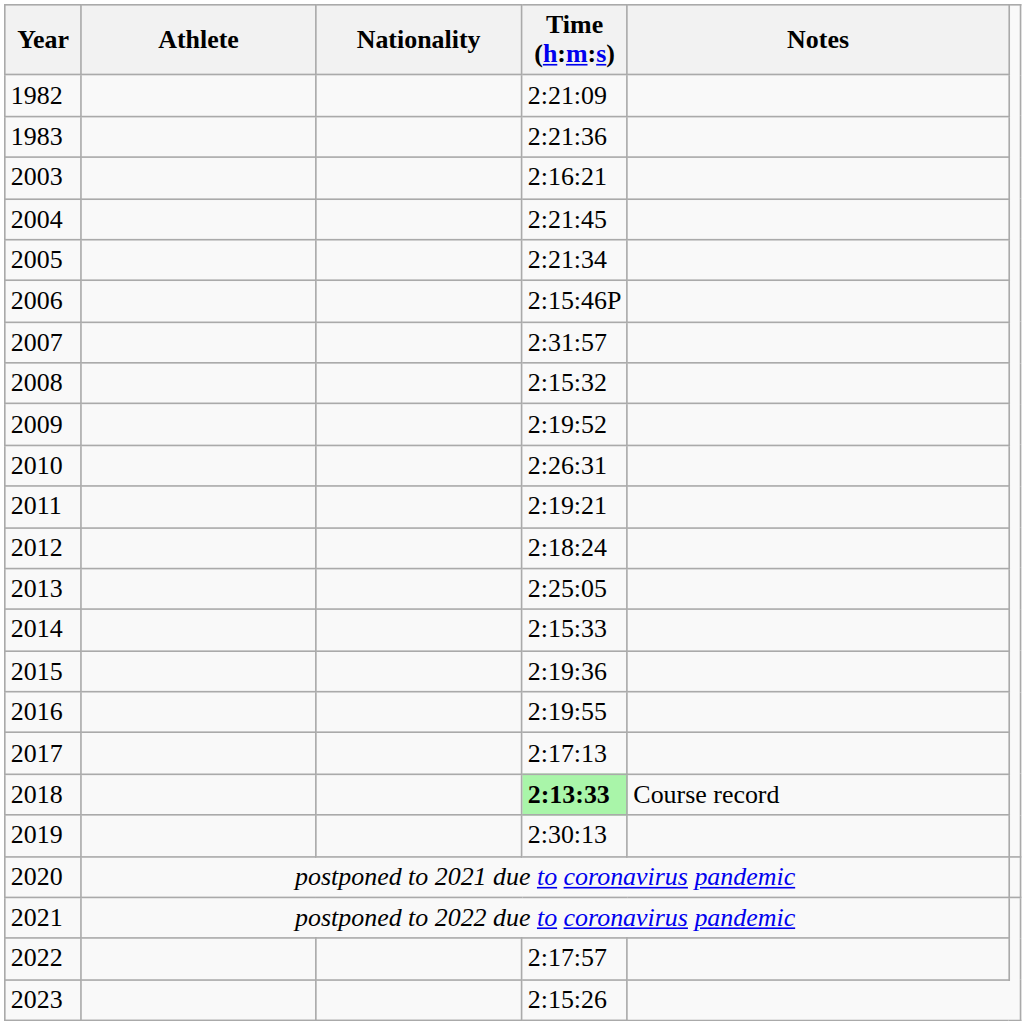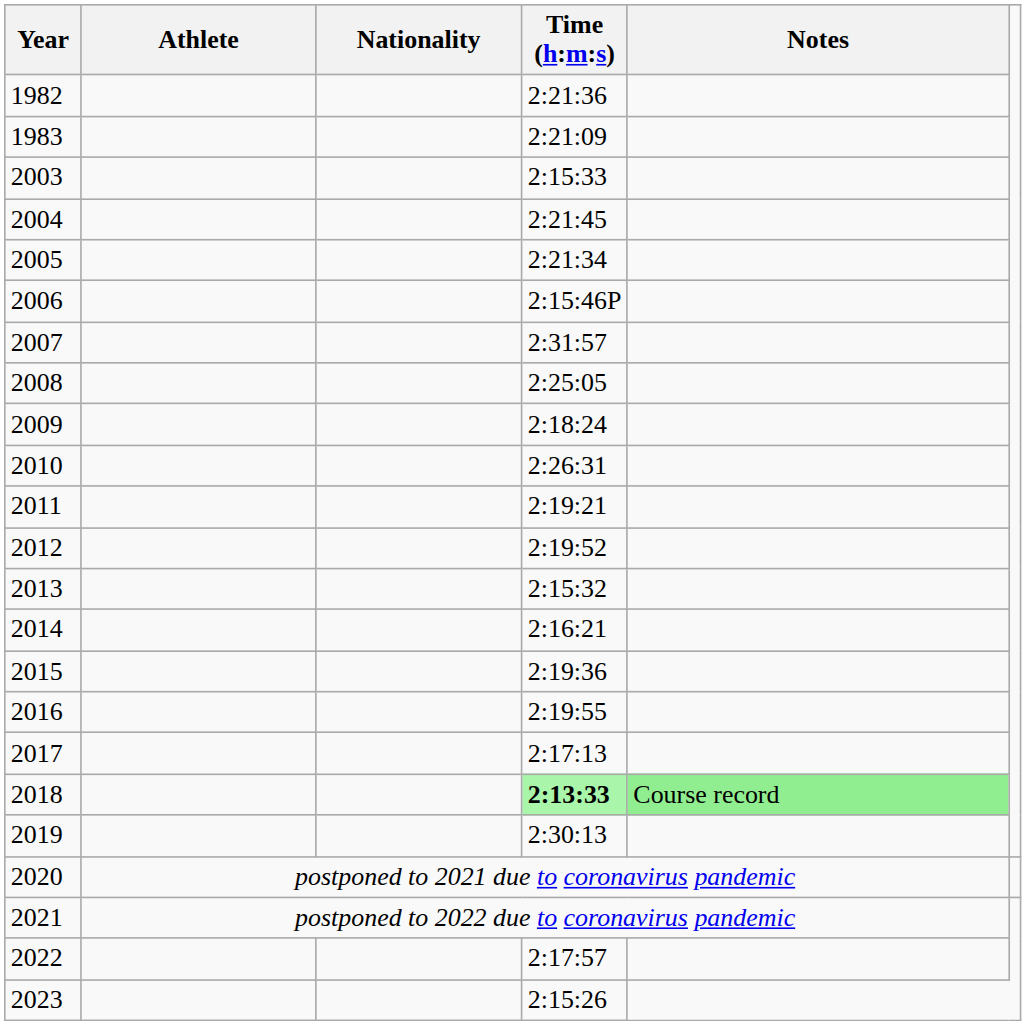1982 | Time (h:m:s): 2:21:09 -> 2:21:36
1983 | Time (h:m:s): 2:21:36 -> 2:21:09
2003 | Time (h:m:s): 2:16:21 -> 2:15:33
2008 | Time (h:m:s): 2:15:32 -> 2:25:05
2009 | Time (h:m:s): 2:19:52 -> 2:18:24
2012 | Time (h:m:s): 2:18:24 -> 2:19:52
2013 | Time (h:m:s): 2:25:05 -> 2:15:32
2014 | Time (h:m:s): 2:15:33 -> 2:16:21
2018 | Notes: no background -> lightgreen background
